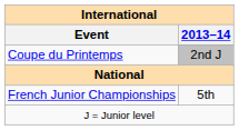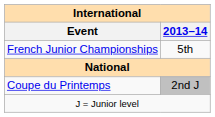rows swapped: Coupe du Printemps <-> French Junior Championships
